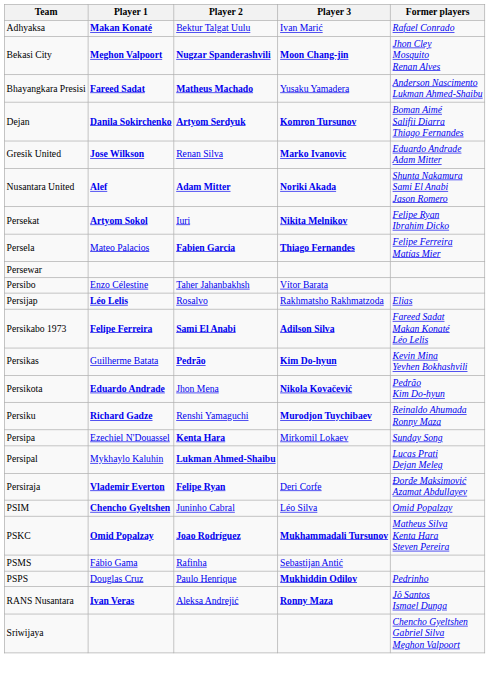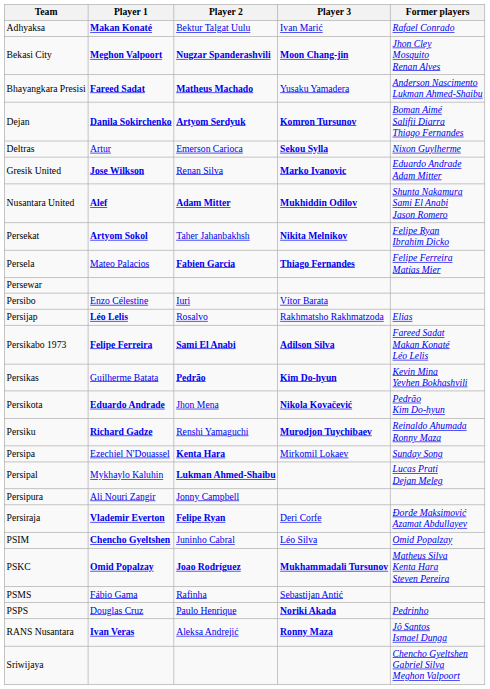+ row: Deltras | Artur | Emerson Carioca | Sekou Sylla | Nixon Guylherme
Nusantara United | Player 3: Noriki Akada -> Mukhiddin Odilov
Persekat | Player 2: Iuri -> Taher Jahanbakhsh
Persibo | Player 2: Taher Jahanbakhsh -> Iuri
+ row: Persipura | Ali Nouri Zangir | Jonny Campbell
PSPS | Player 3: Mukhiddin Odilov -> Noriki Akada
